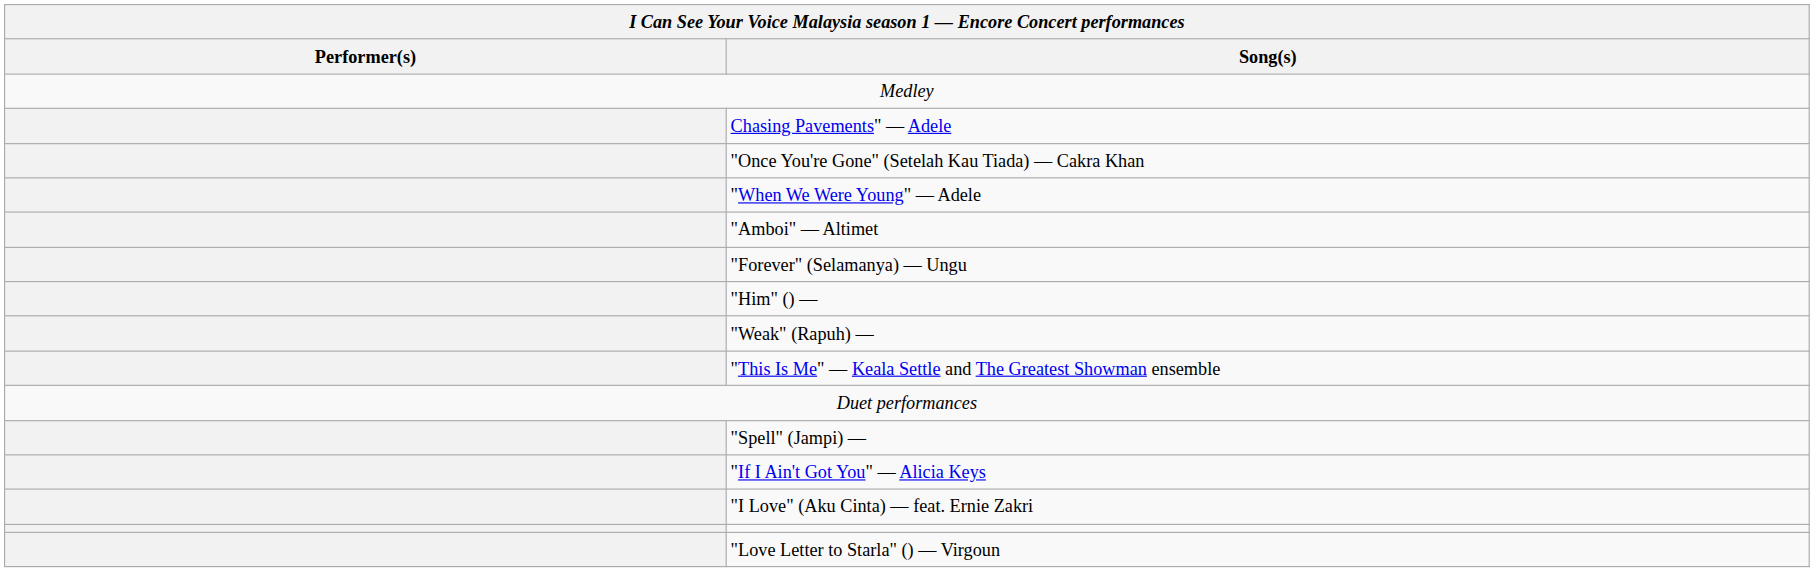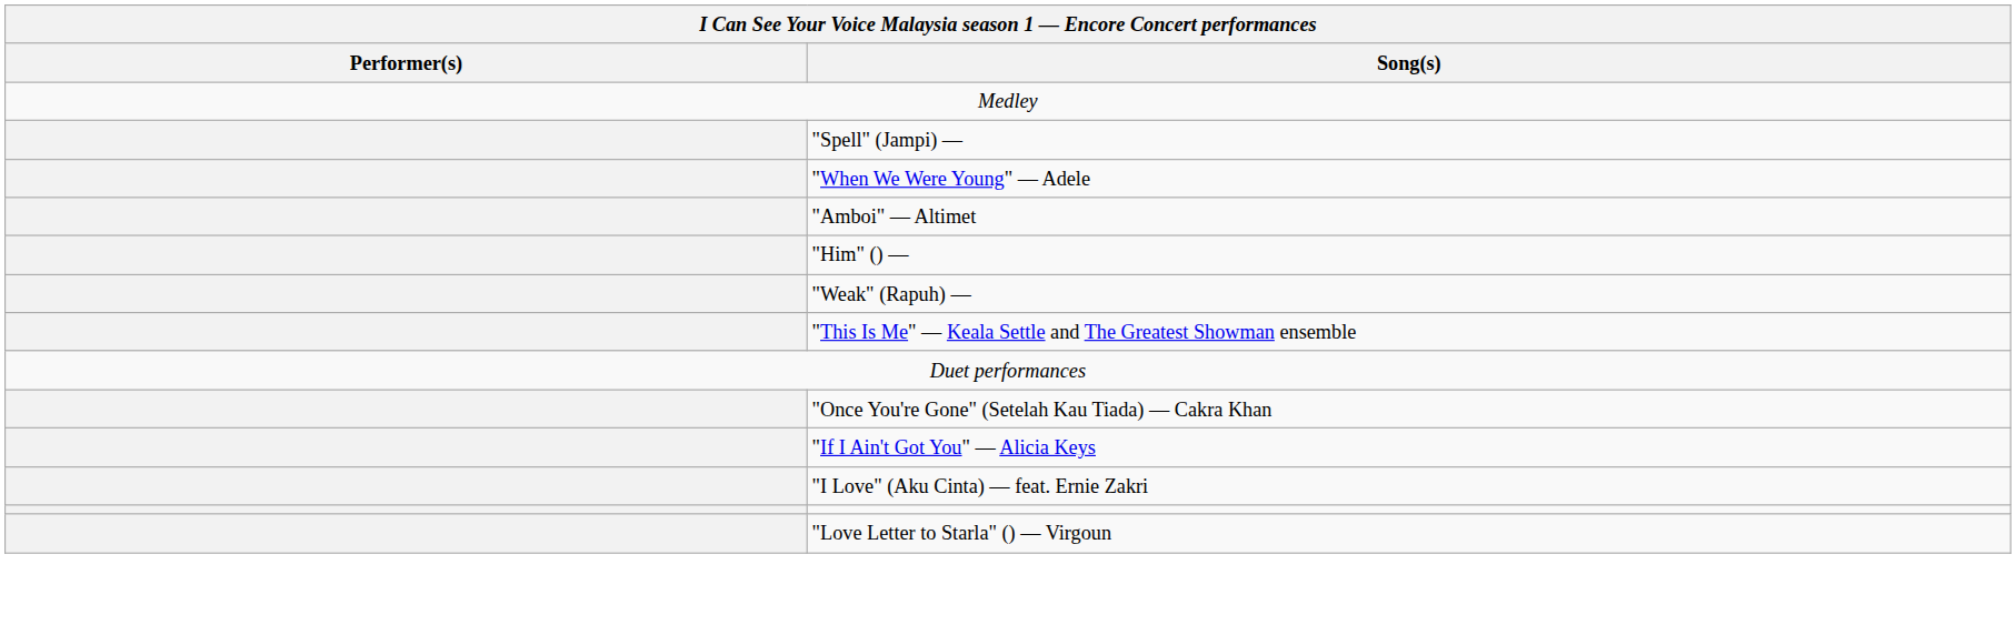- row: Chasing Pavements" — Adele
rows swapped: "Once You're Gone" (Setelah Kau Tiada) — Cakra Khan <-> "Spell" (Jampi) —
- row: "Forever" (Selamanya) — Ungu
